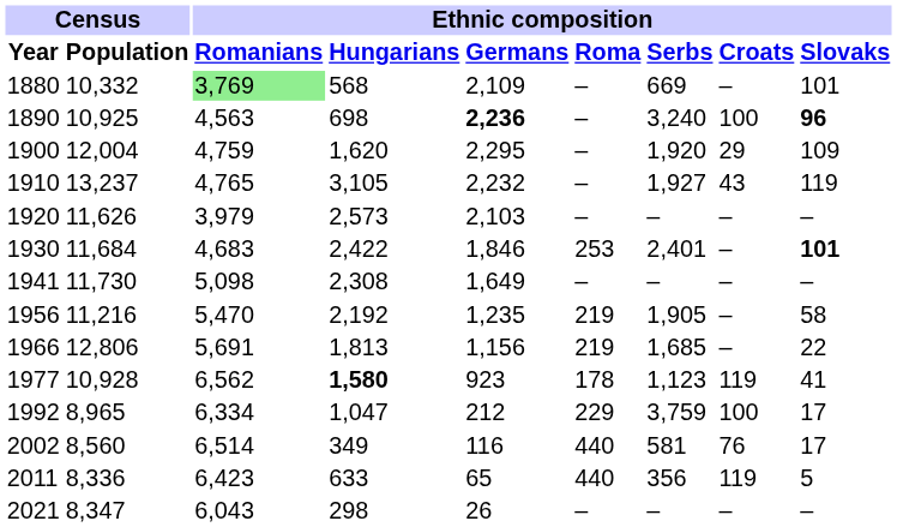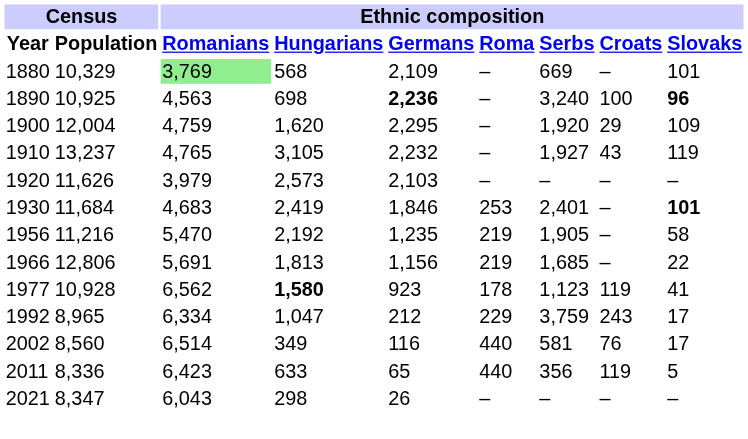1880 | Census / Population: 10,332 -> 10,329
1930 | Ethnic composition / Hungarians: 2,422 -> 2,419
- row: 1941 | 11,730 | 5,098 | 2,308 | 1,649 | – | – | – | –
1992 | Ethnic composition / Croats: 100 -> 243
